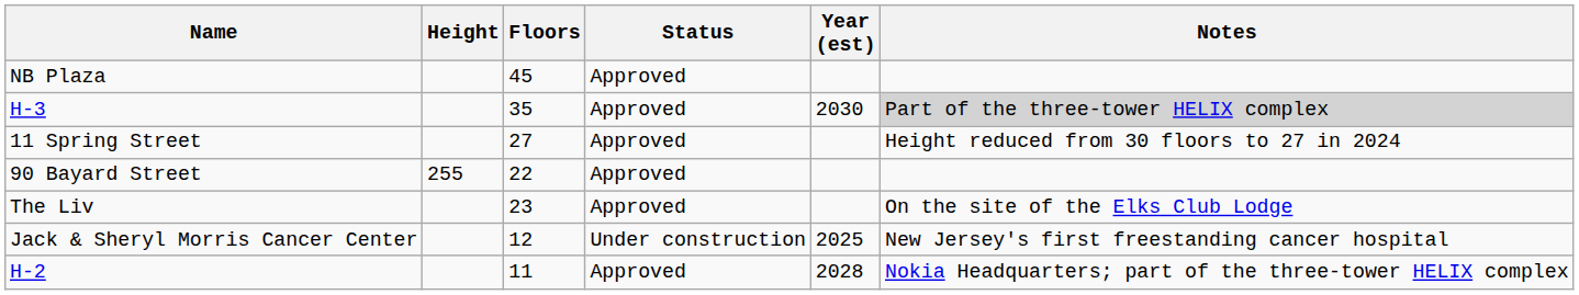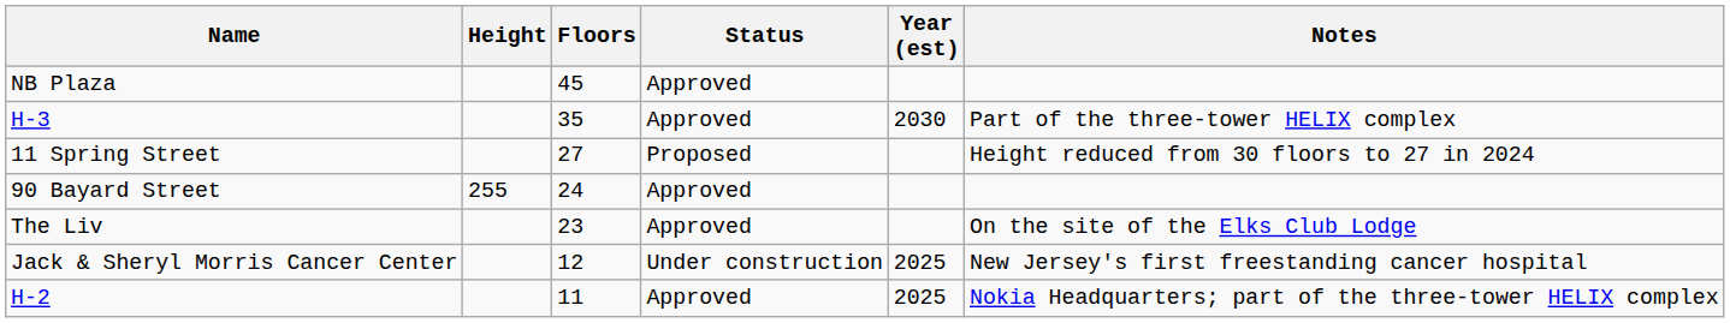H-3 | Notes: lightgrey background -> no background
11 Spring Street | Status: Approved -> Proposed
90 Bayard Street | Floors: 22 -> 24
H-2 | Year (est): 2028 -> 2025
